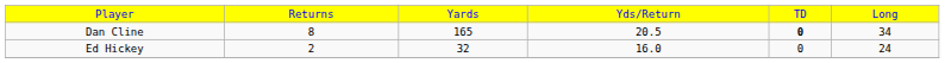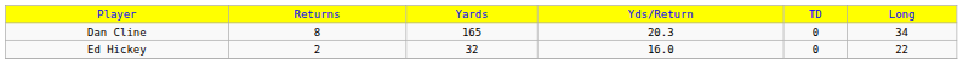Dan Cline | column 4: 20.5 -> 20.3
Dan Cline | column 5: bold -> normal
Ed Hickey | column 6: 24 -> 22
